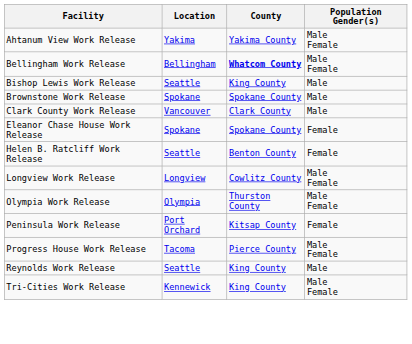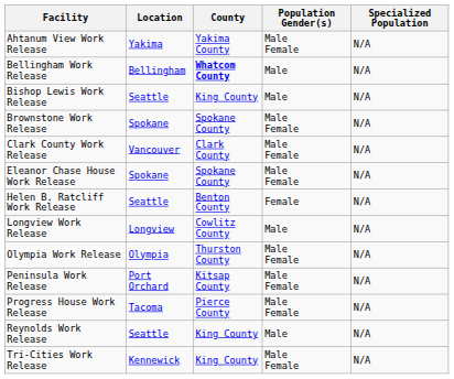+ column: Specialized Population | N/A | N/A | N/A | N/A | N/A | N/A | N/A | N/A | N/A | N/A | N/A | N/A | N/A
Bellingham Work Release | Population Gender(s): Male Female -> Male
Brownstone Work Release | Population Gender(s): Male -> Male Female
Clark County Work Release | Population Gender(s): Male -> Male Female
Eleanor Chase House Work Release | Population Gender(s): Female -> Male Female
Longview Work Release | Population Gender(s): Male Female -> Male
Peninsula Work Release | Population Gender(s): Female -> Male Female
